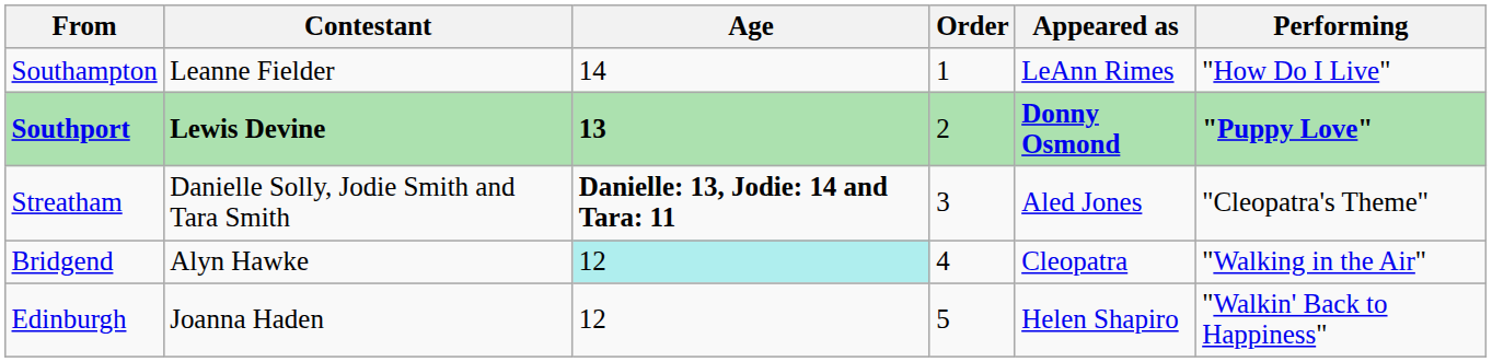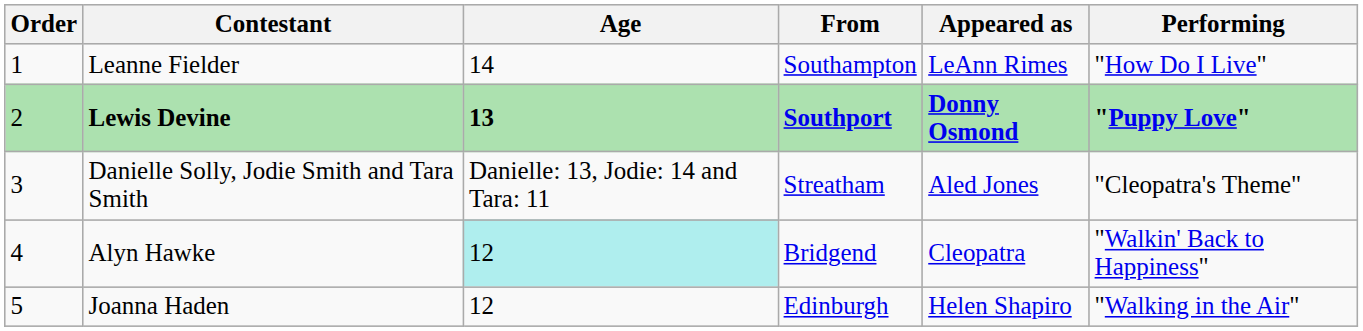columns swapped: Order <-> From
Danielle Solly, Jodie Smith and Tara Smith | Age: bold -> normal
Alyn Hawke | Performing: "Walking in the Air" -> "Walkin' Back to Happiness"
Joanna Haden | Performing: "Walkin' Back to Happiness" -> "Walking in the Air"
